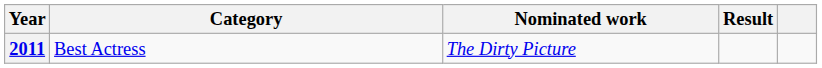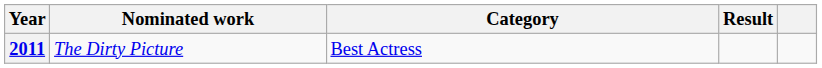columns swapped: Nominated work <-> Category
